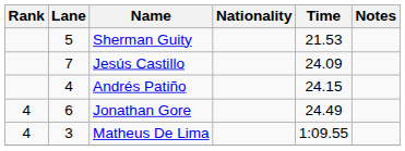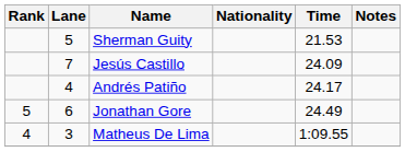Andrés Patiño | Time: 24.15 -> 24.17
Jonathan Gore | Rank: 4 -> 5
